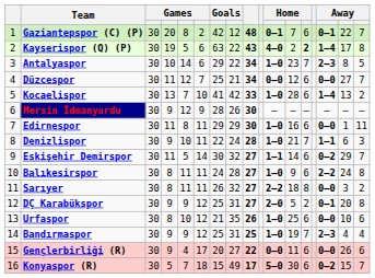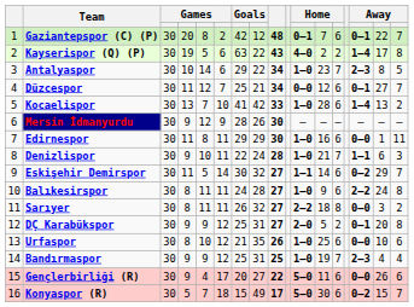Kayserispor (Q) (P) | column 13: bold -> normal
Düzcespor | column 15: 0–0 -> 0–1
Gençlerbirliği (R) | column 11: 0–0 -> 5–0
